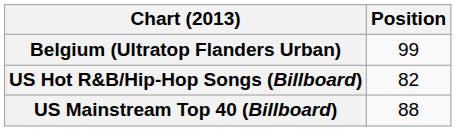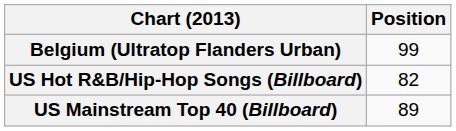US Mainstream Top 40 (Billboard) | Position: 88 -> 89
